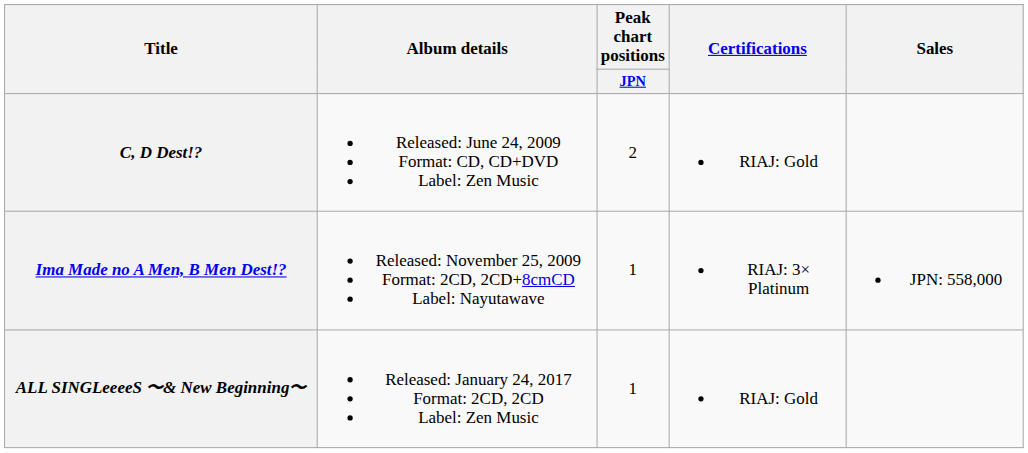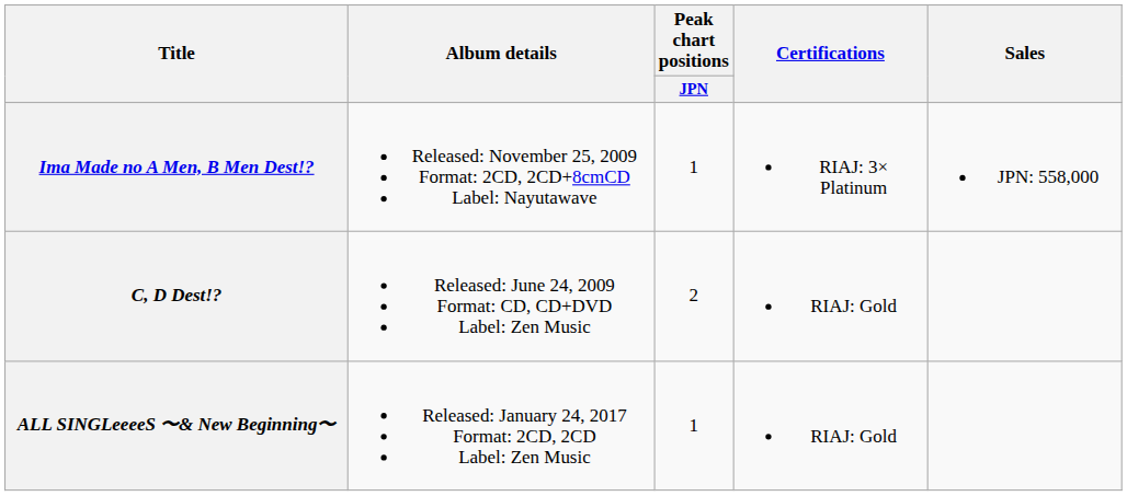rows swapped: Ima Made no A Men, B Men Dest!? <-> C, D Dest!?
